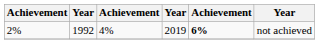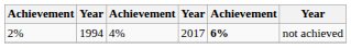2% | column 2: 1992 -> 1994
2% | column 4: 2019 -> 2017
